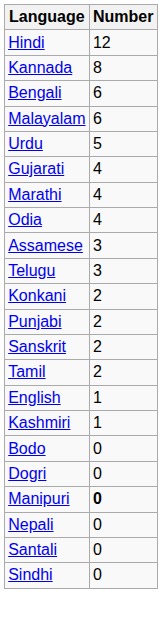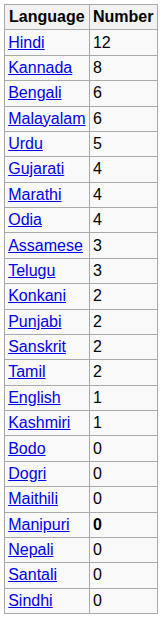+ row: Maithili | 0
